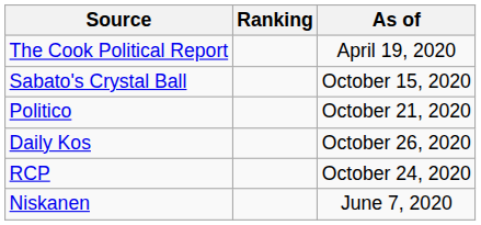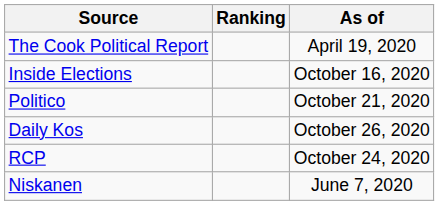+ row: Inside Elections | October 16, 2020
- row: Sabato's Crystal Ball | October 15, 2020
